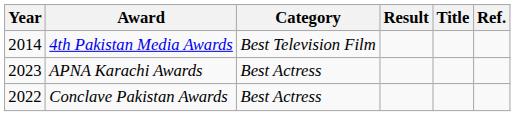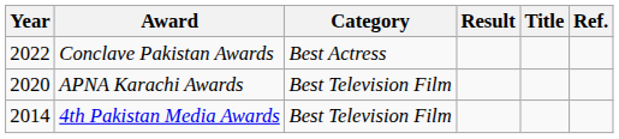rows swapped: 4th Pakistan Media Awards <-> Conclave Pakistan Awards
APNA Karachi Awards | Year: 2023 -> 2020
APNA Karachi Awards | Category: Best Actress -> Best Television Film
